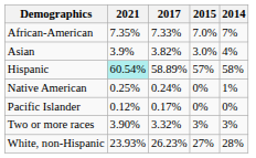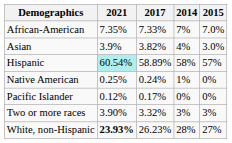columns swapped: 2015 <-> 2014
White, non-Hispanic | 2021: normal -> bold
